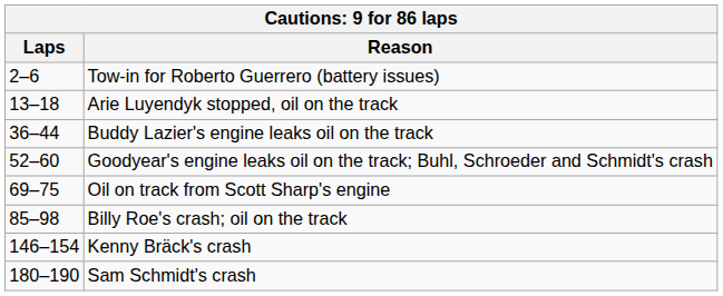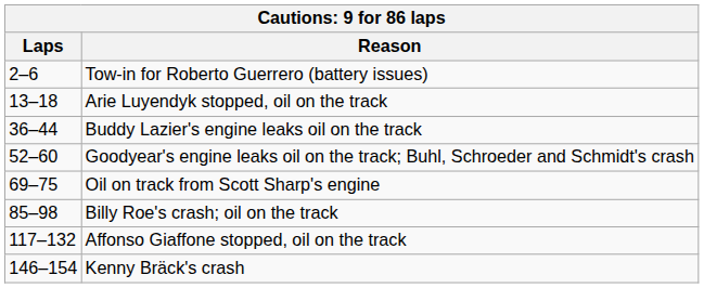+ row: 117–132 | Affonso Giaffone stopped, oil on the track
- row: 180–190 | Sam Schmidt's crash
